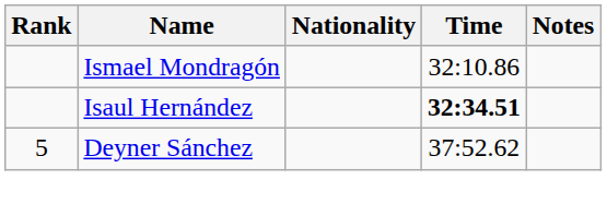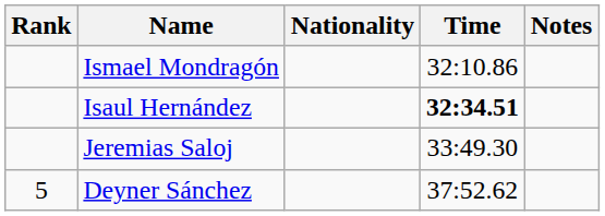+ row: Jeremias Saloj | 33:49.30
